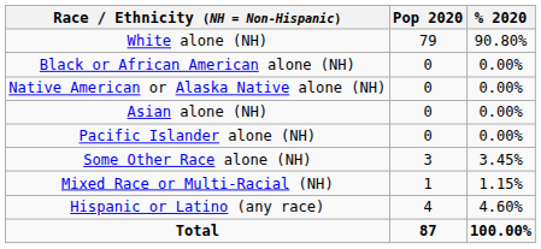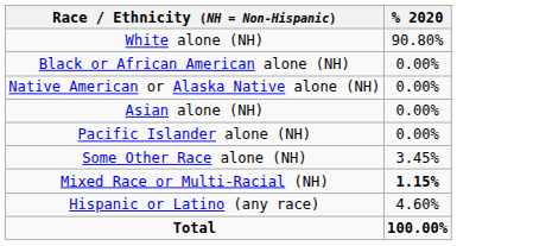- column: Pop 2020 | 79 | 0 | 0 | 0 | 0 | 3 | 1 | 4 | 87
Mixed Race or Multi-Racial (NH) | % 2020: normal -> bold
